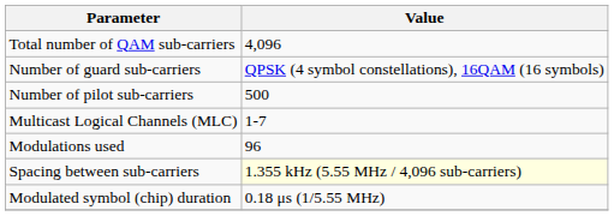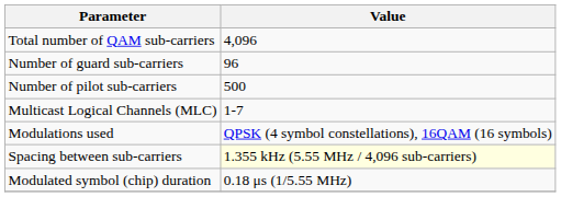Number of guard sub-carriers | Value: QPSK (4 symbol constellations), 16QAM (16 symbols) -> 96
Modulations used | Value: 96 -> QPSK (4 symbol constellations), 16QAM (16 symbols)
